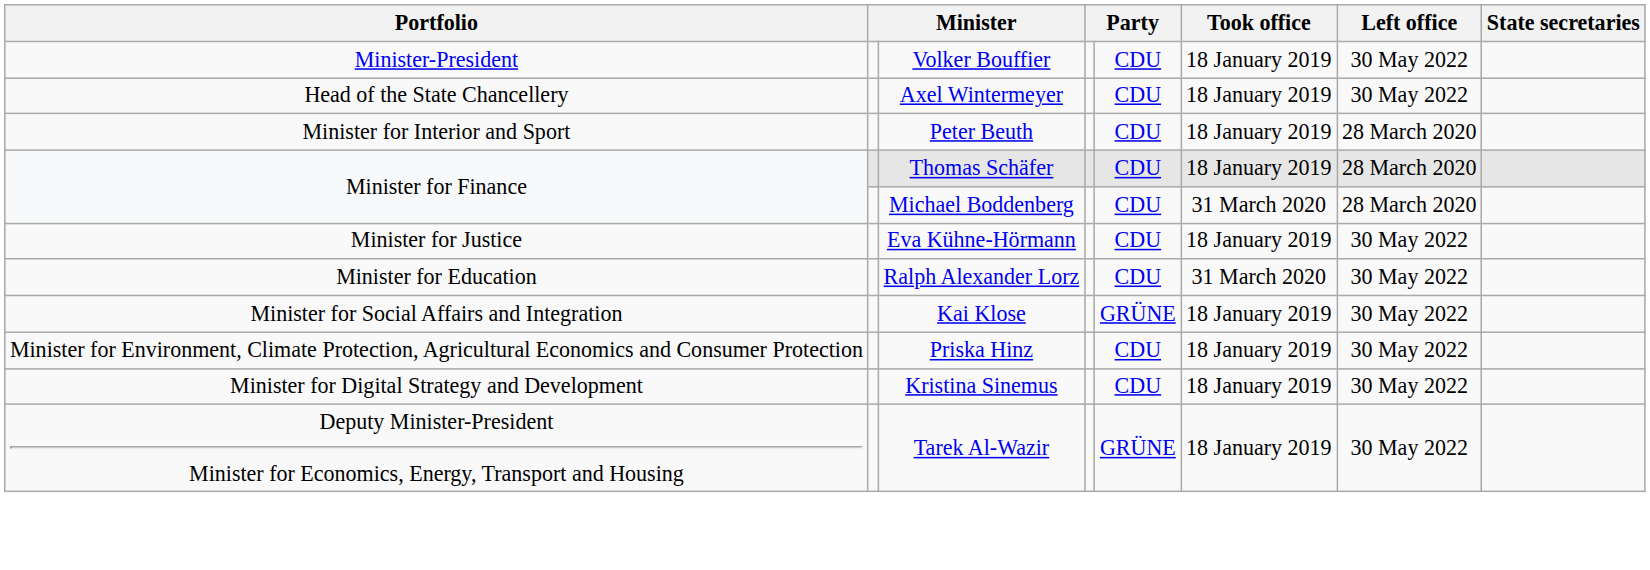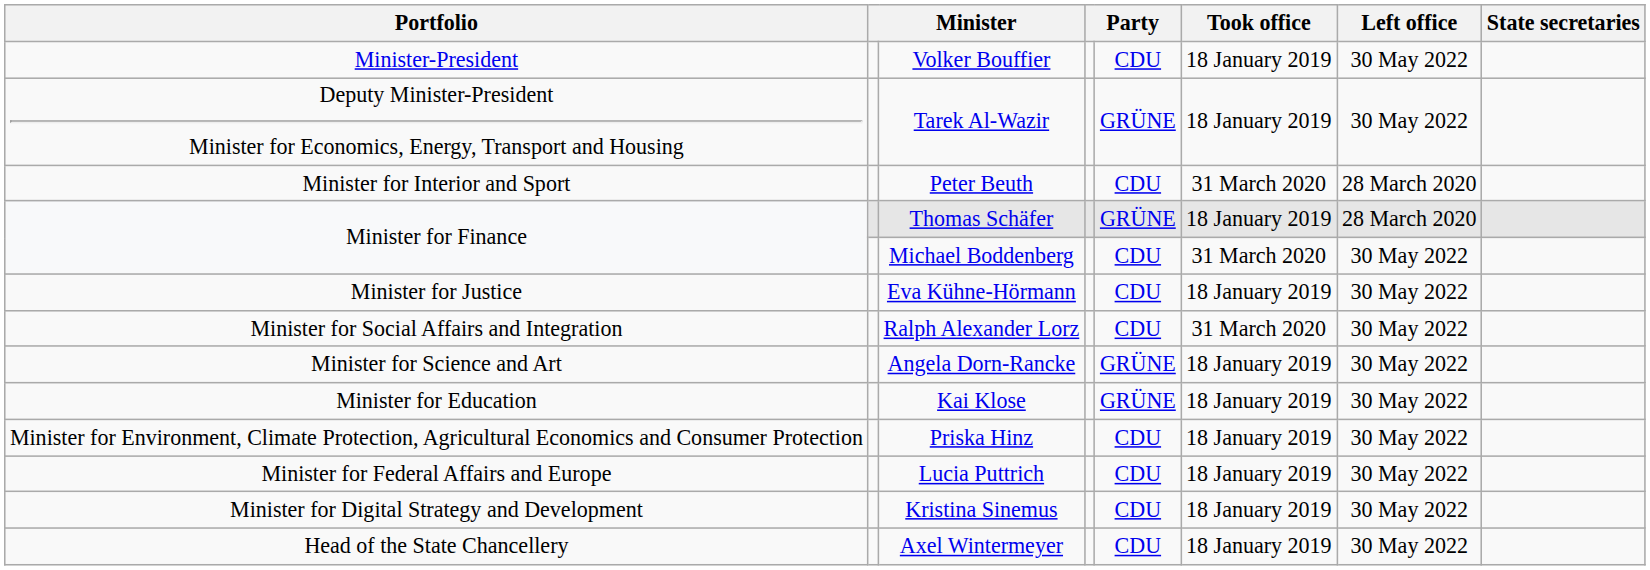rows swapped: Tarek Al-Wazir <-> Axel Wintermeyer
Peter Beuth | Took office: 18 January 2019 -> 31 March 2020
Thomas Schäfer | column 5: CDU -> GRÜNE
Michael Boddenberg | Left office: 28 March 2020 -> 30 May 2022
Ralph Alexander Lorz | Portfolio: Minister for Education -> Minister for Social Affairs and Integration
+ row: Minister for Science and Art | Angela Dorn-Rancke | GRÜNE | 18 January 2019 | 30 May 2022
Kai Klose | Portfolio: Minister for Social Affairs and Integration -> Minister for Education
+ row: Minister for Federal Affairs and Europe | Lucia Puttrich | CDU | 18 January 2019 | 30 May 2022
